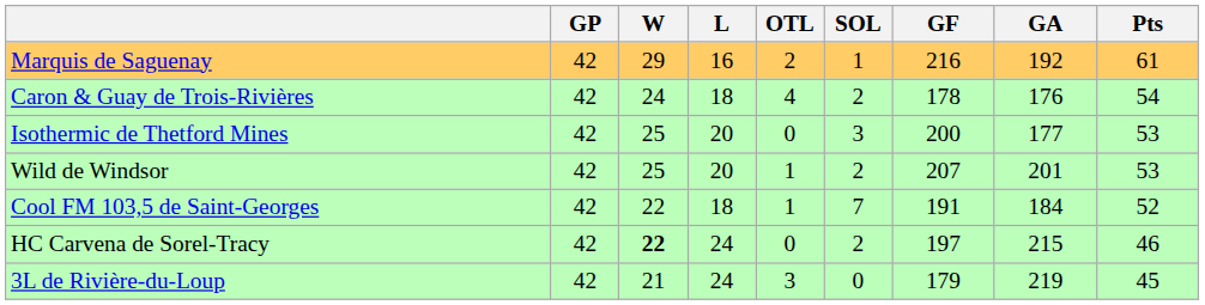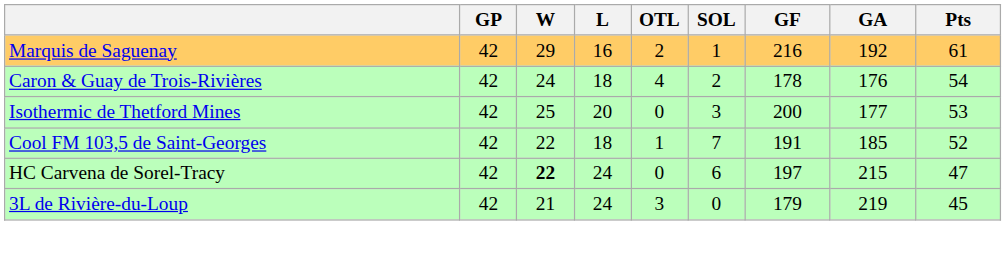- row: Wild de Windsor | 42 | 25 | 20 | 1 | 2 | 207 | 201 | 53
Cool FM 103,5 de Saint-Georges | GA: 184 -> 185
HC Carvena de Sorel-Tracy | SOL: 2 -> 6
HC Carvena de Sorel-Tracy | Pts: 46 -> 47
